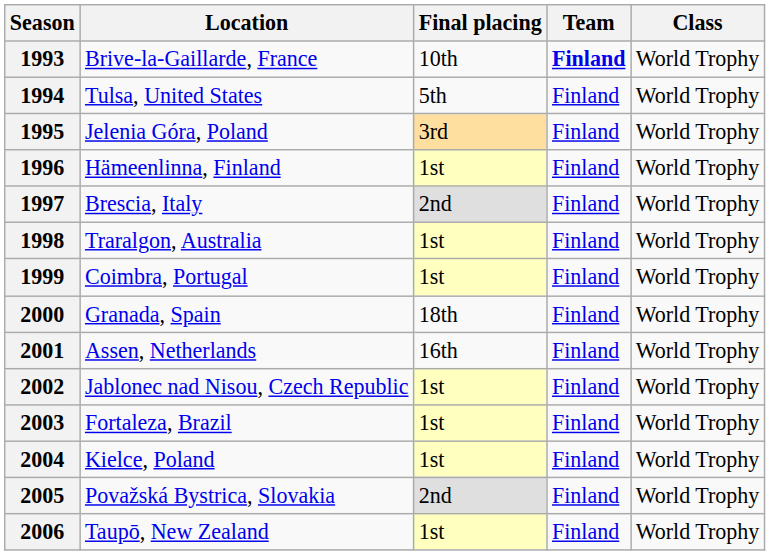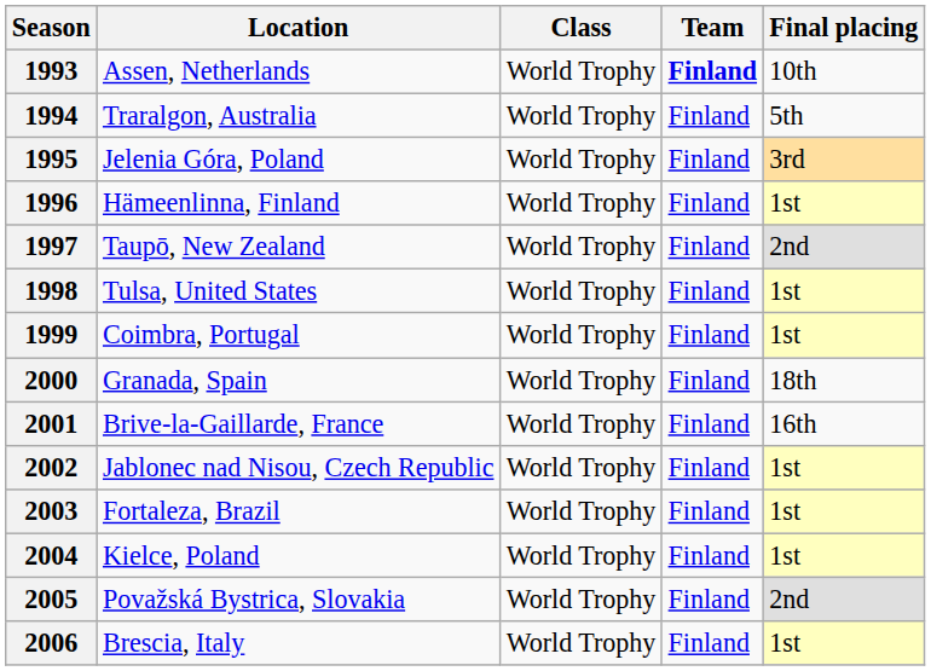columns swapped: Class <-> Final placing
1993 | Location: Brive-la-Gaillarde, France -> Assen, Netherlands
1994 | Location: Tulsa, United States -> Traralgon, Australia
1997 | Location: Brescia, Italy -> Taupō, New Zealand
1998 | Location: Traralgon, Australia -> Tulsa, United States
2001 | Location: Assen, Netherlands -> Brive-la-Gaillarde, France
2006 | Location: Taupō, New Zealand -> Brescia, Italy
